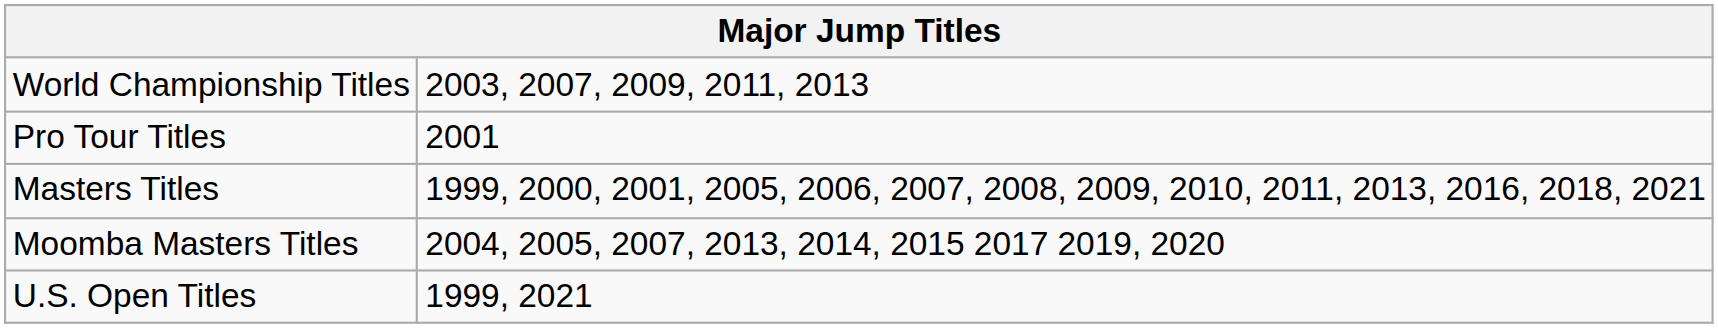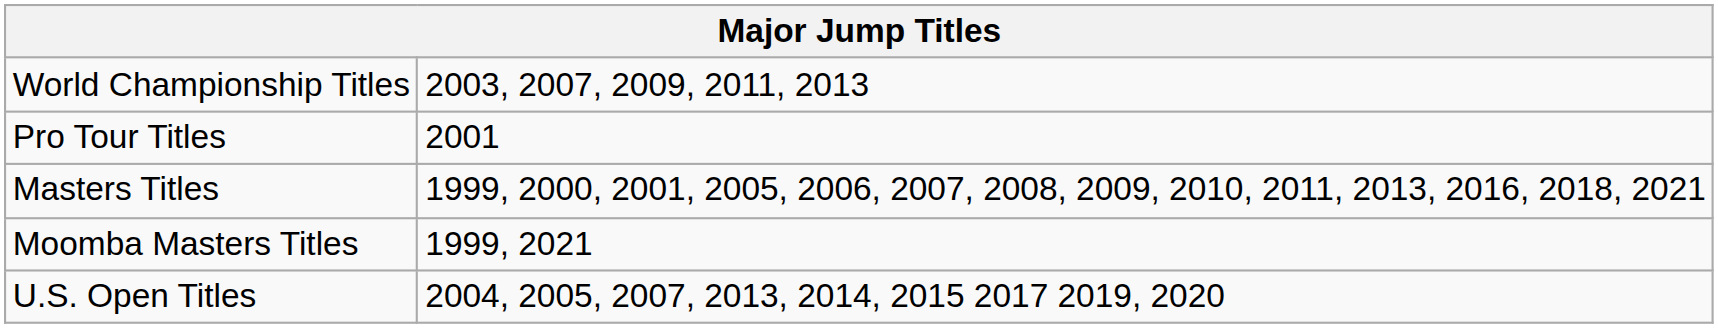Moomba Masters Titles | column 2: 2004, 2005, 2007, 2013, 2014, 2015 2017 2019, 2020 -> 1999, 2021
U.S. Open Titles | column 2: 1999, 2021 -> 2004, 2005, 2007, 2013, 2014, 2015 2017 2019, 2020
